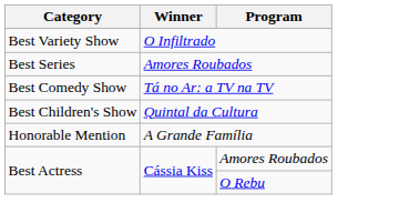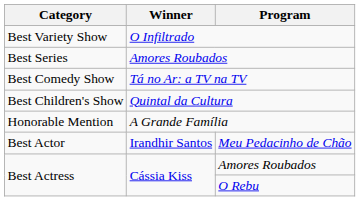+ row: Best Actor | Irandhir Santos | Meu Pedacinho de Chão
